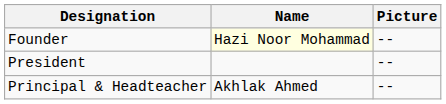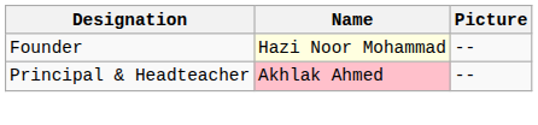- row: President | --
Principal & Headteacher | Name: no background -> pink background
